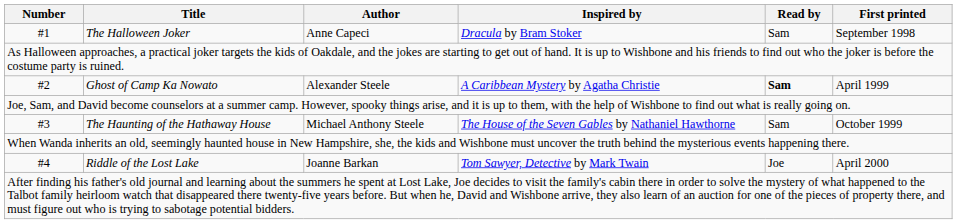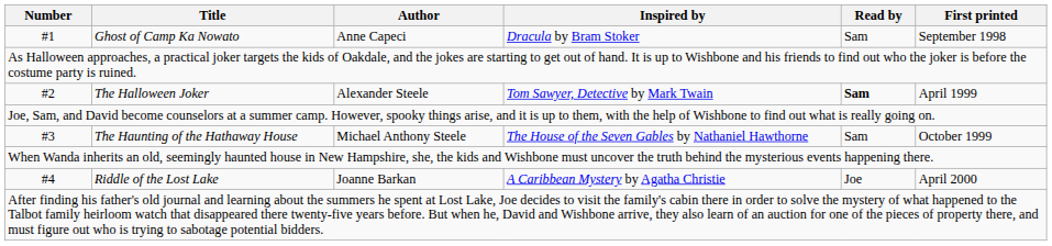#1 | Title: The Halloween Joker -> Ghost of Camp Ka Nowato
#2 | Title: Ghost of Camp Ka Nowato -> The Halloween Joker
#2 | Inspired by: A Caribbean Mystery by Agatha Christie -> Tom Sawyer, Detective by Mark Twain
#4 | Inspired by: Tom Sawyer, Detective by Mark Twain -> A Caribbean Mystery by Agatha Christie
